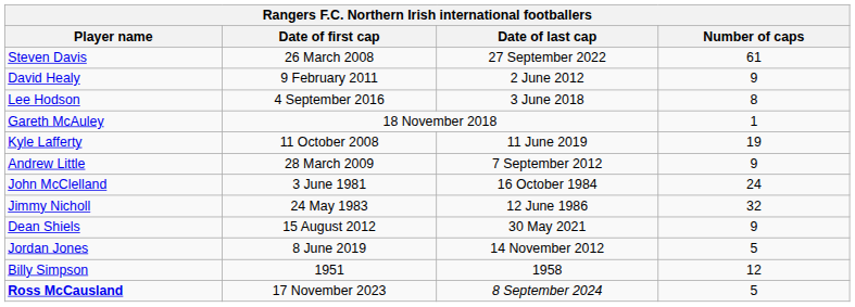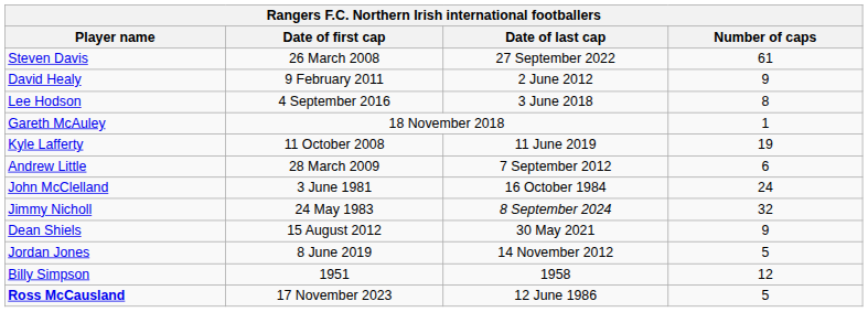Andrew Little | Number of caps: 9 -> 6
Jimmy Nicholl | Date of last cap: 12 June 1986 -> 8 September 2024
Ross McCausland | Date of last cap: 8 September 2024 -> 12 June 1986
